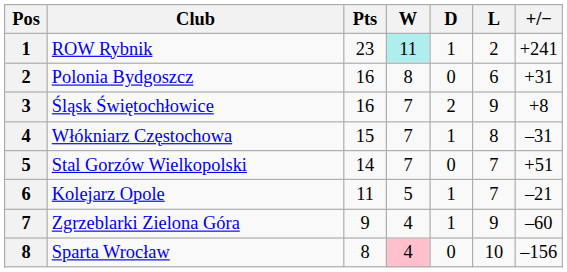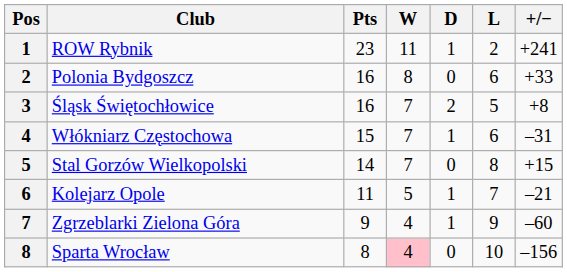ROW Rybnik | W: paleturquoise background -> no background
Polonia Bydgoszcz | +/−: +31 -> +33
Śląsk Świętochłowice | L: 9 -> 5
Włókniarz Częstochowa | L: 8 -> 6
Stal Gorzów Wielkopolski | L: 7 -> 8
Stal Gorzów Wielkopolski | +/−: +51 -> +15
